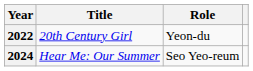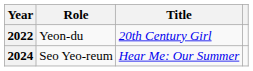columns swapped: Title <-> Role
